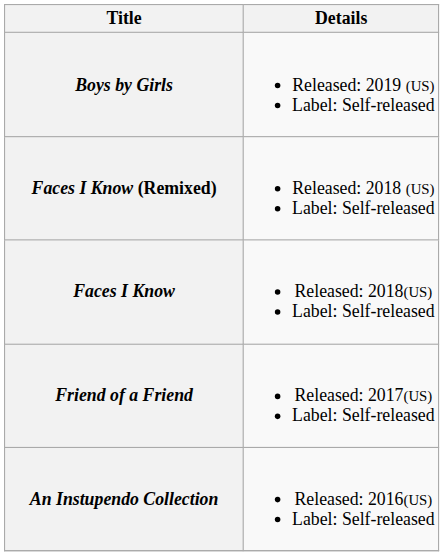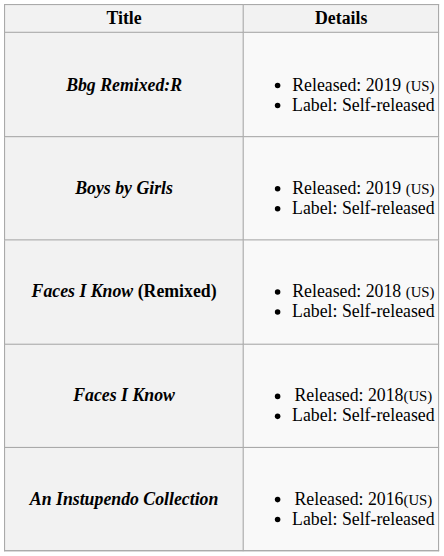+ row: Bbg Remixed:R | Released: 2019 (US) Label: Self-released
- row: Friend of a Friend | Released: 2017(US) Label: Self-released
